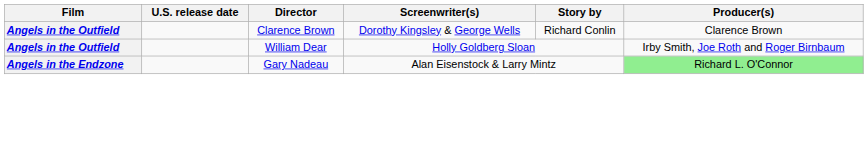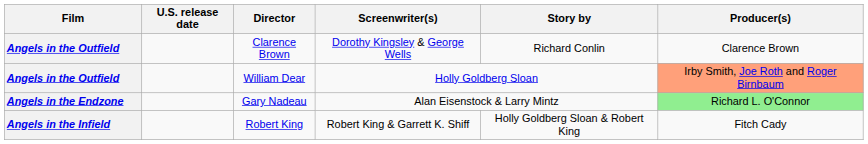William Dear | Producer(s): no background -> lightsalmon background
+ row: Angels in the Infield | Robert King | Robert King & Garrett K. Shiff | Holly Goldberg Sloan & Robert King | Fitch Cady
